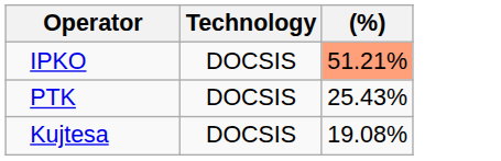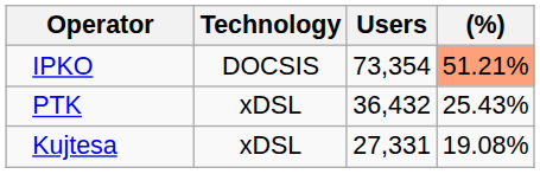+ column: Users | 73,354 | 36,432 | 27,331
PTK | Technology: DOCSIS -> xDSL
Kujtesa | Technology: DOCSIS -> xDSL
